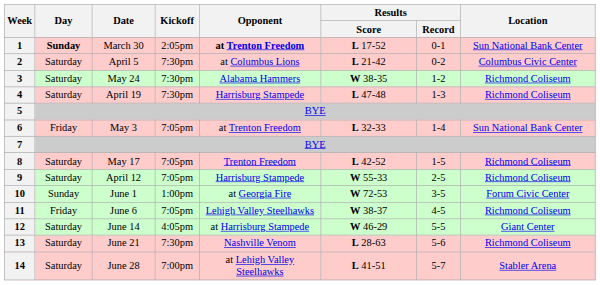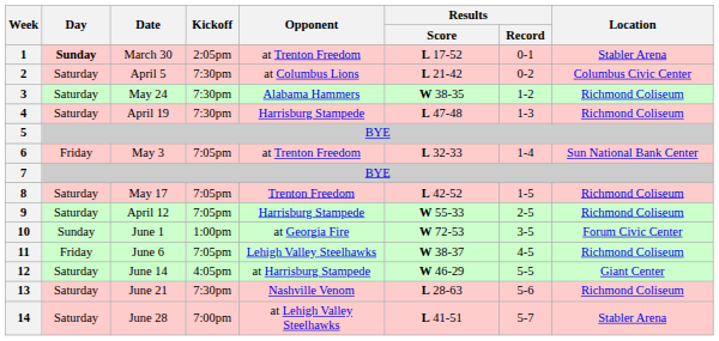1 | Opponent: bold -> normal
1 | Location: Sun National Bank Center -> Stabler Arena
